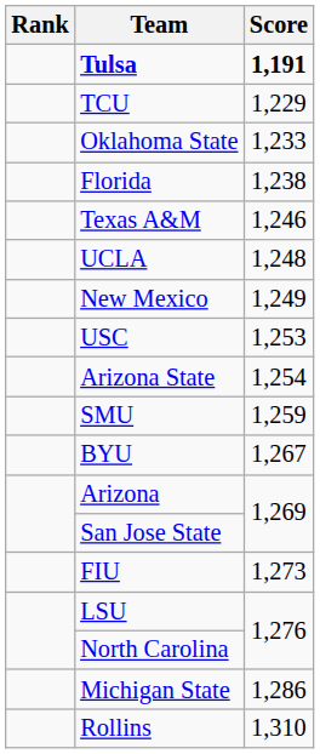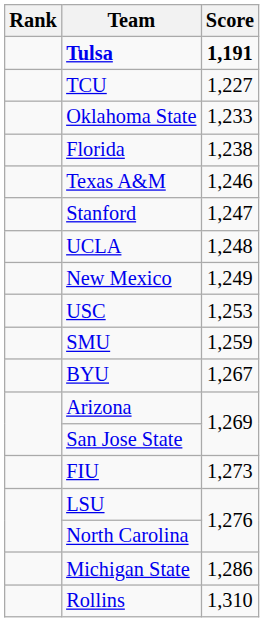TCU | Score: 1,229 -> 1,227
+ row: Stanford | 1,247
- row: Arizona State | 1,254
